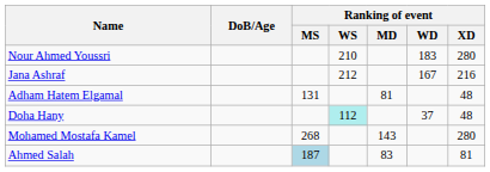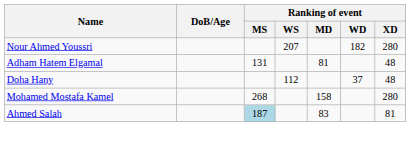Nour Ahmed Youssri | Ranking of event / WS: 210 -> 207
Nour Ahmed Youssri | Ranking of event / WD: 183 -> 182
- row: Jana Ashraf | 212 | 167 | 216
Doha Hany | Ranking of event / WS: paleturquoise background -> no background
Mohamed Mostafa Kamel | Ranking of event / MD: 143 -> 158
